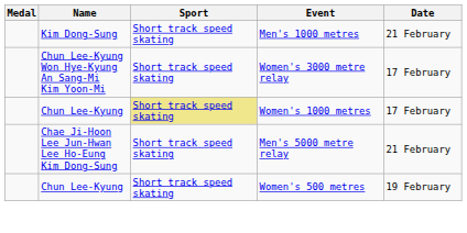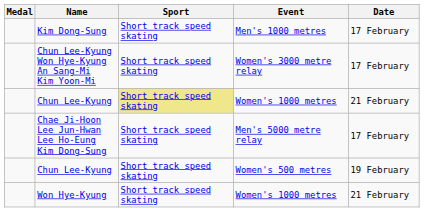Kim Dong-Sung | Date: 21 February -> 17 February
Chun Lee-Kyung / Women's 1000 metres | Date: 17 February -> 21 February
Chae Ji-Hoon Lee Jun-Hwan Lee Ho-Eung Kim Dong-Sung | Date: 21 February -> 17 February
+ row: Won Hye-Kyung | Short track speed skating | Women's 1000 metres | 21 February
